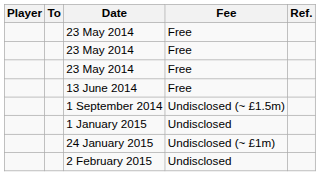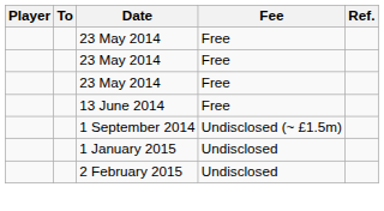- row: 24 January 2015 | Undisclosed (~ £1m)
